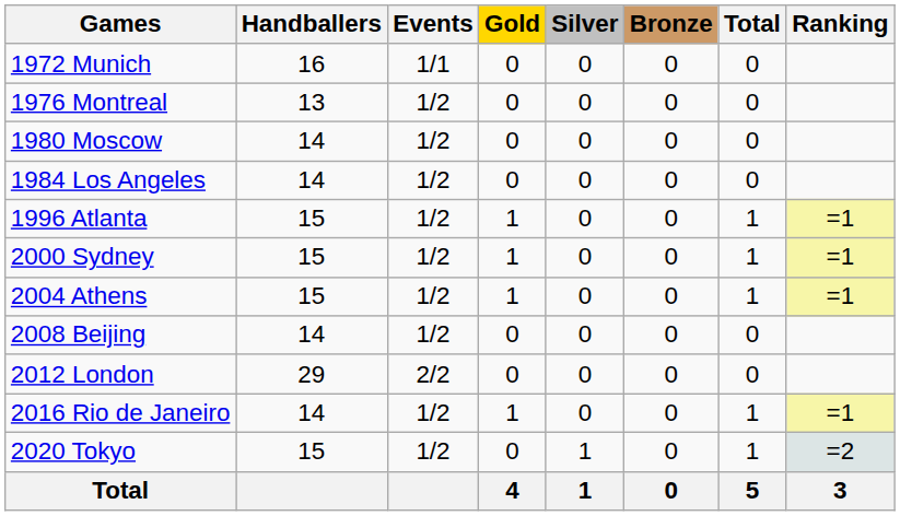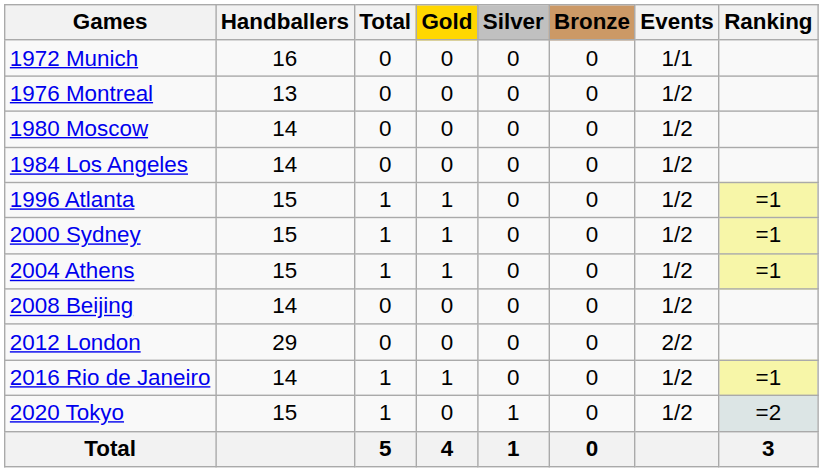columns swapped: Events <-> Total
